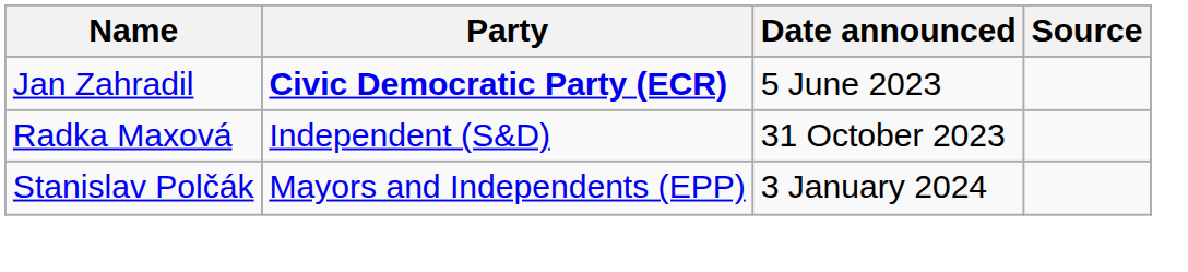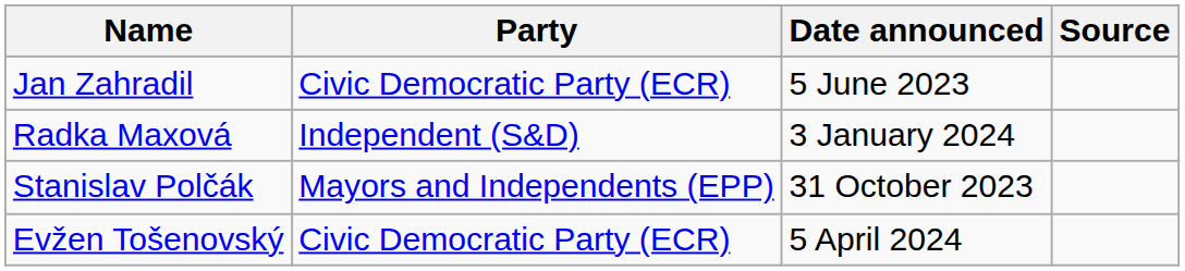Jan Zahradil | Party: bold -> normal
Radka Maxová | Date announced: 31 October 2023 -> 3 January 2024
Stanislav Polčák | Date announced: 3 January 2024 -> 31 October 2023
+ row: Evžen Tošenovský | Civic Democratic Party (ECR) | 5 April 2024
